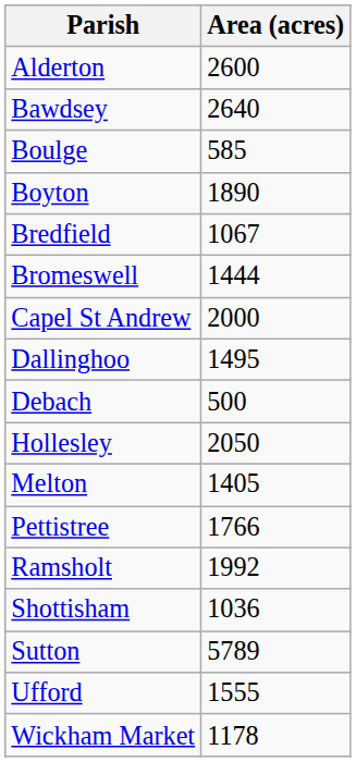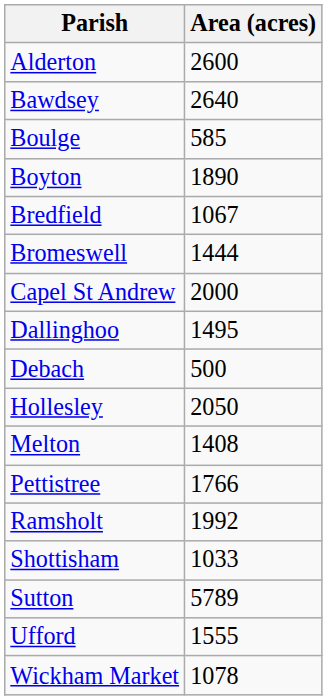Melton | Area (acres): 1405 -> 1408
Shottisham | Area (acres): 1036 -> 1033
Wickham Market | Area (acres): 1178 -> 1078
